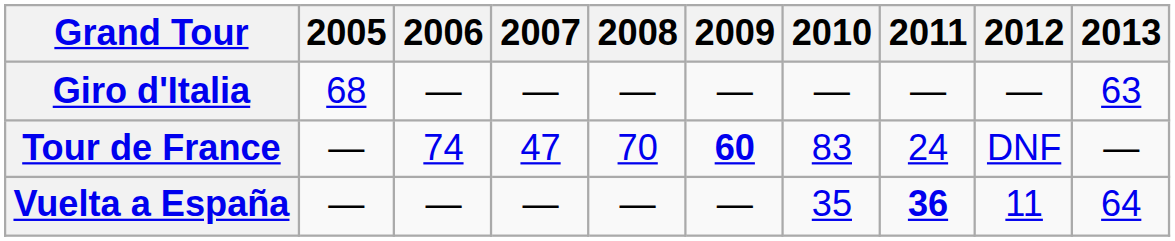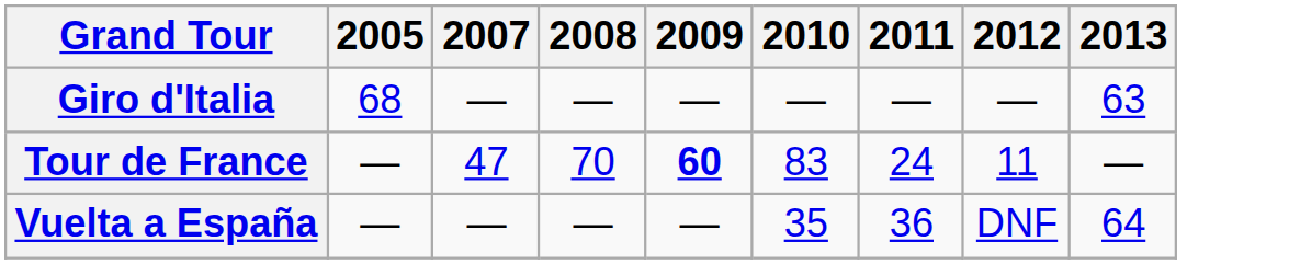- column: 2006 | — | 74 | —
Tour de France | 2012: DNF -> 11
Vuelta a España | 2011: bold -> normal
Vuelta a España | 2012: 11 -> DNF
